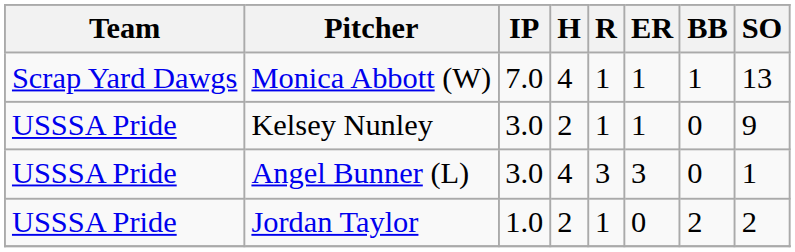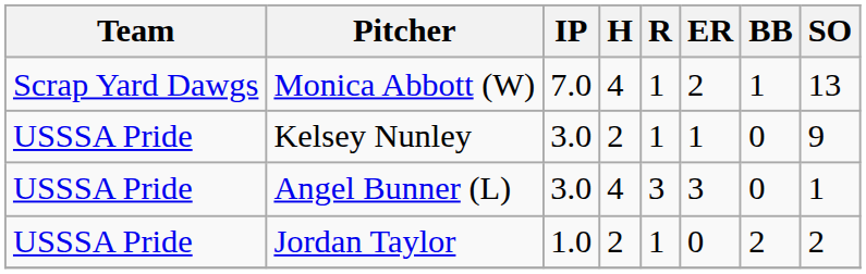Monica Abbott (W) | ER: 1 -> 2
